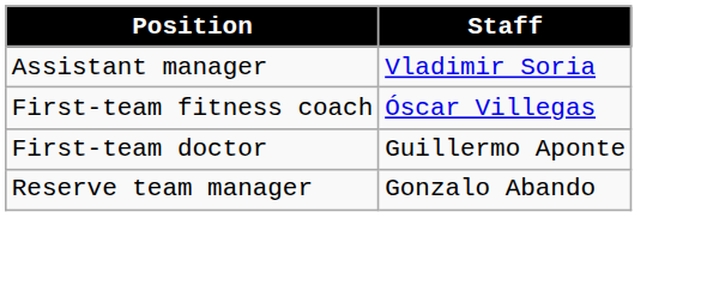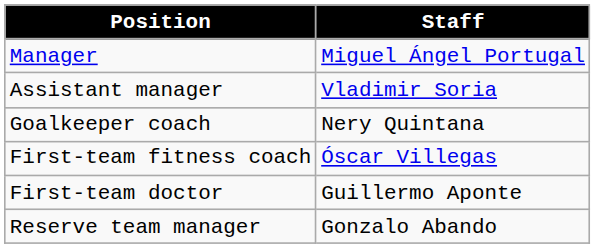+ row: Manager | Miguel Ángel Portugal
+ row: Goalkeeper coach | Nery Quintana
